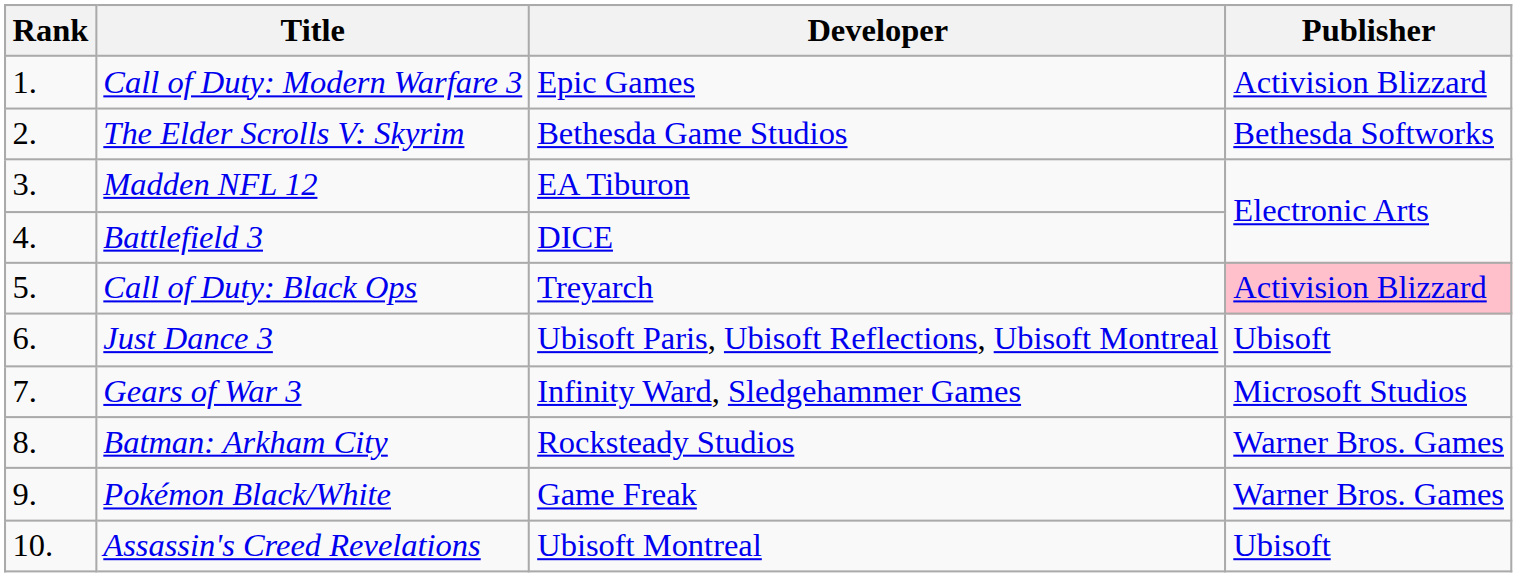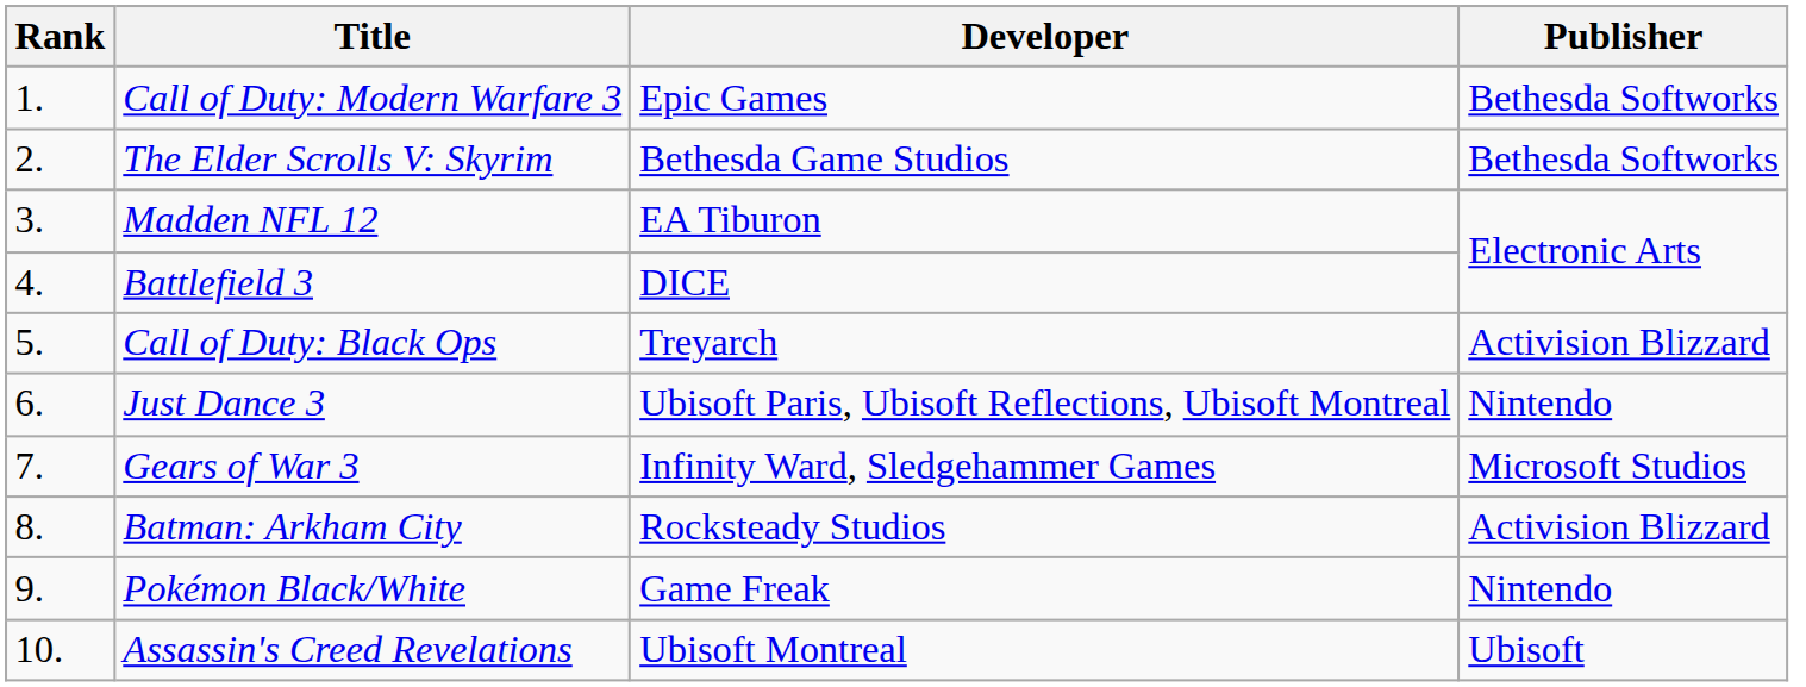Call of Duty: Modern Warfare 3 | Publisher: Activision Blizzard -> Bethesda Softworks
Call of Duty: Black Ops | Publisher: pink background -> no background
Just Dance 3 | Publisher: Ubisoft -> Nintendo
Batman: Arkham City | Publisher: Warner Bros. Games -> Activision Blizzard
Pokémon Black/White | Publisher: Warner Bros. Games -> Nintendo
